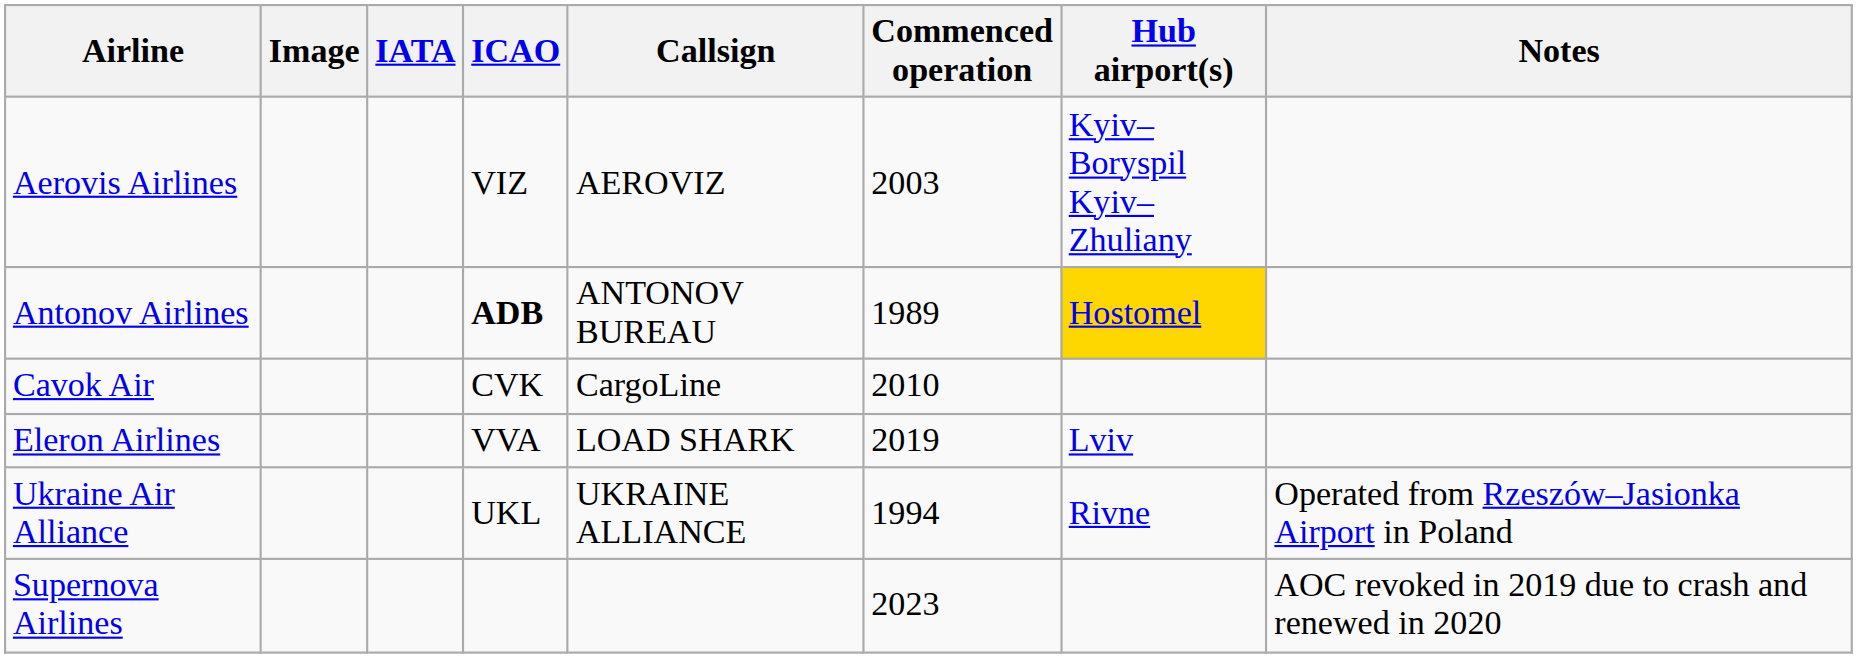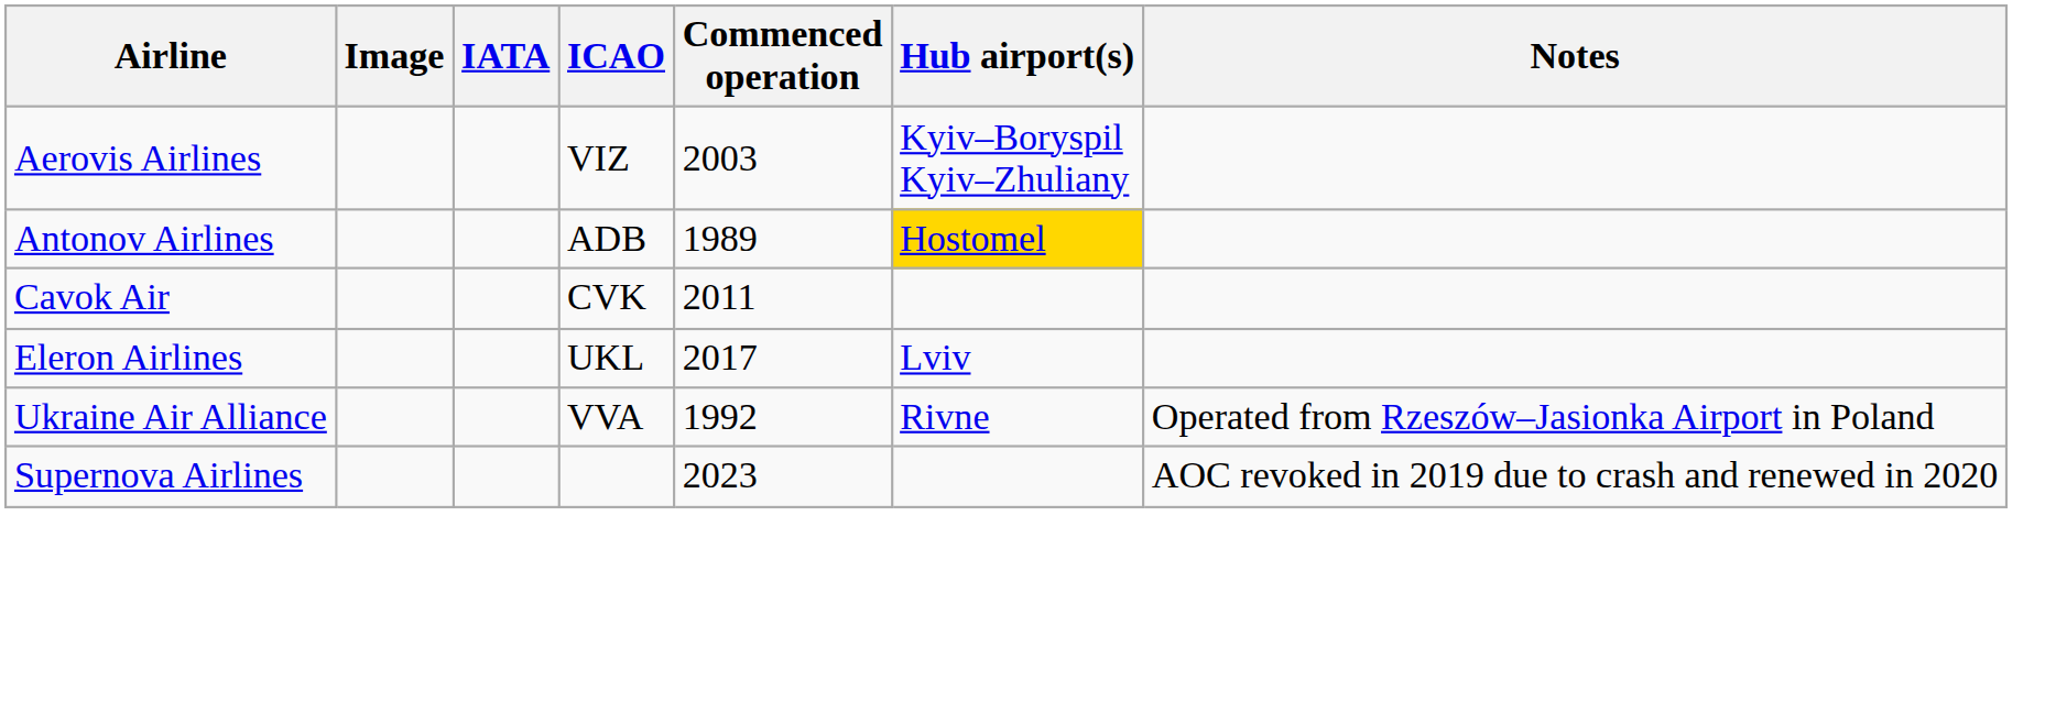- column: Callsign | AEROVIZ | ANTONOV BUREAU | CargoLine | LOAD SHARK | UKRAINE ALLIANCE
Antonov Airlines | ICAO: bold -> normal
Cavok Air | Commenced operation: 2010 -> 2011
Eleron Airlines | ICAO: VVA -> UKL
Eleron Airlines | Commenced operation: 2019 -> 2017
Ukraine Air Alliance | ICAO: UKL -> VVA
Ukraine Air Alliance | Commenced operation: 1994 -> 1992
